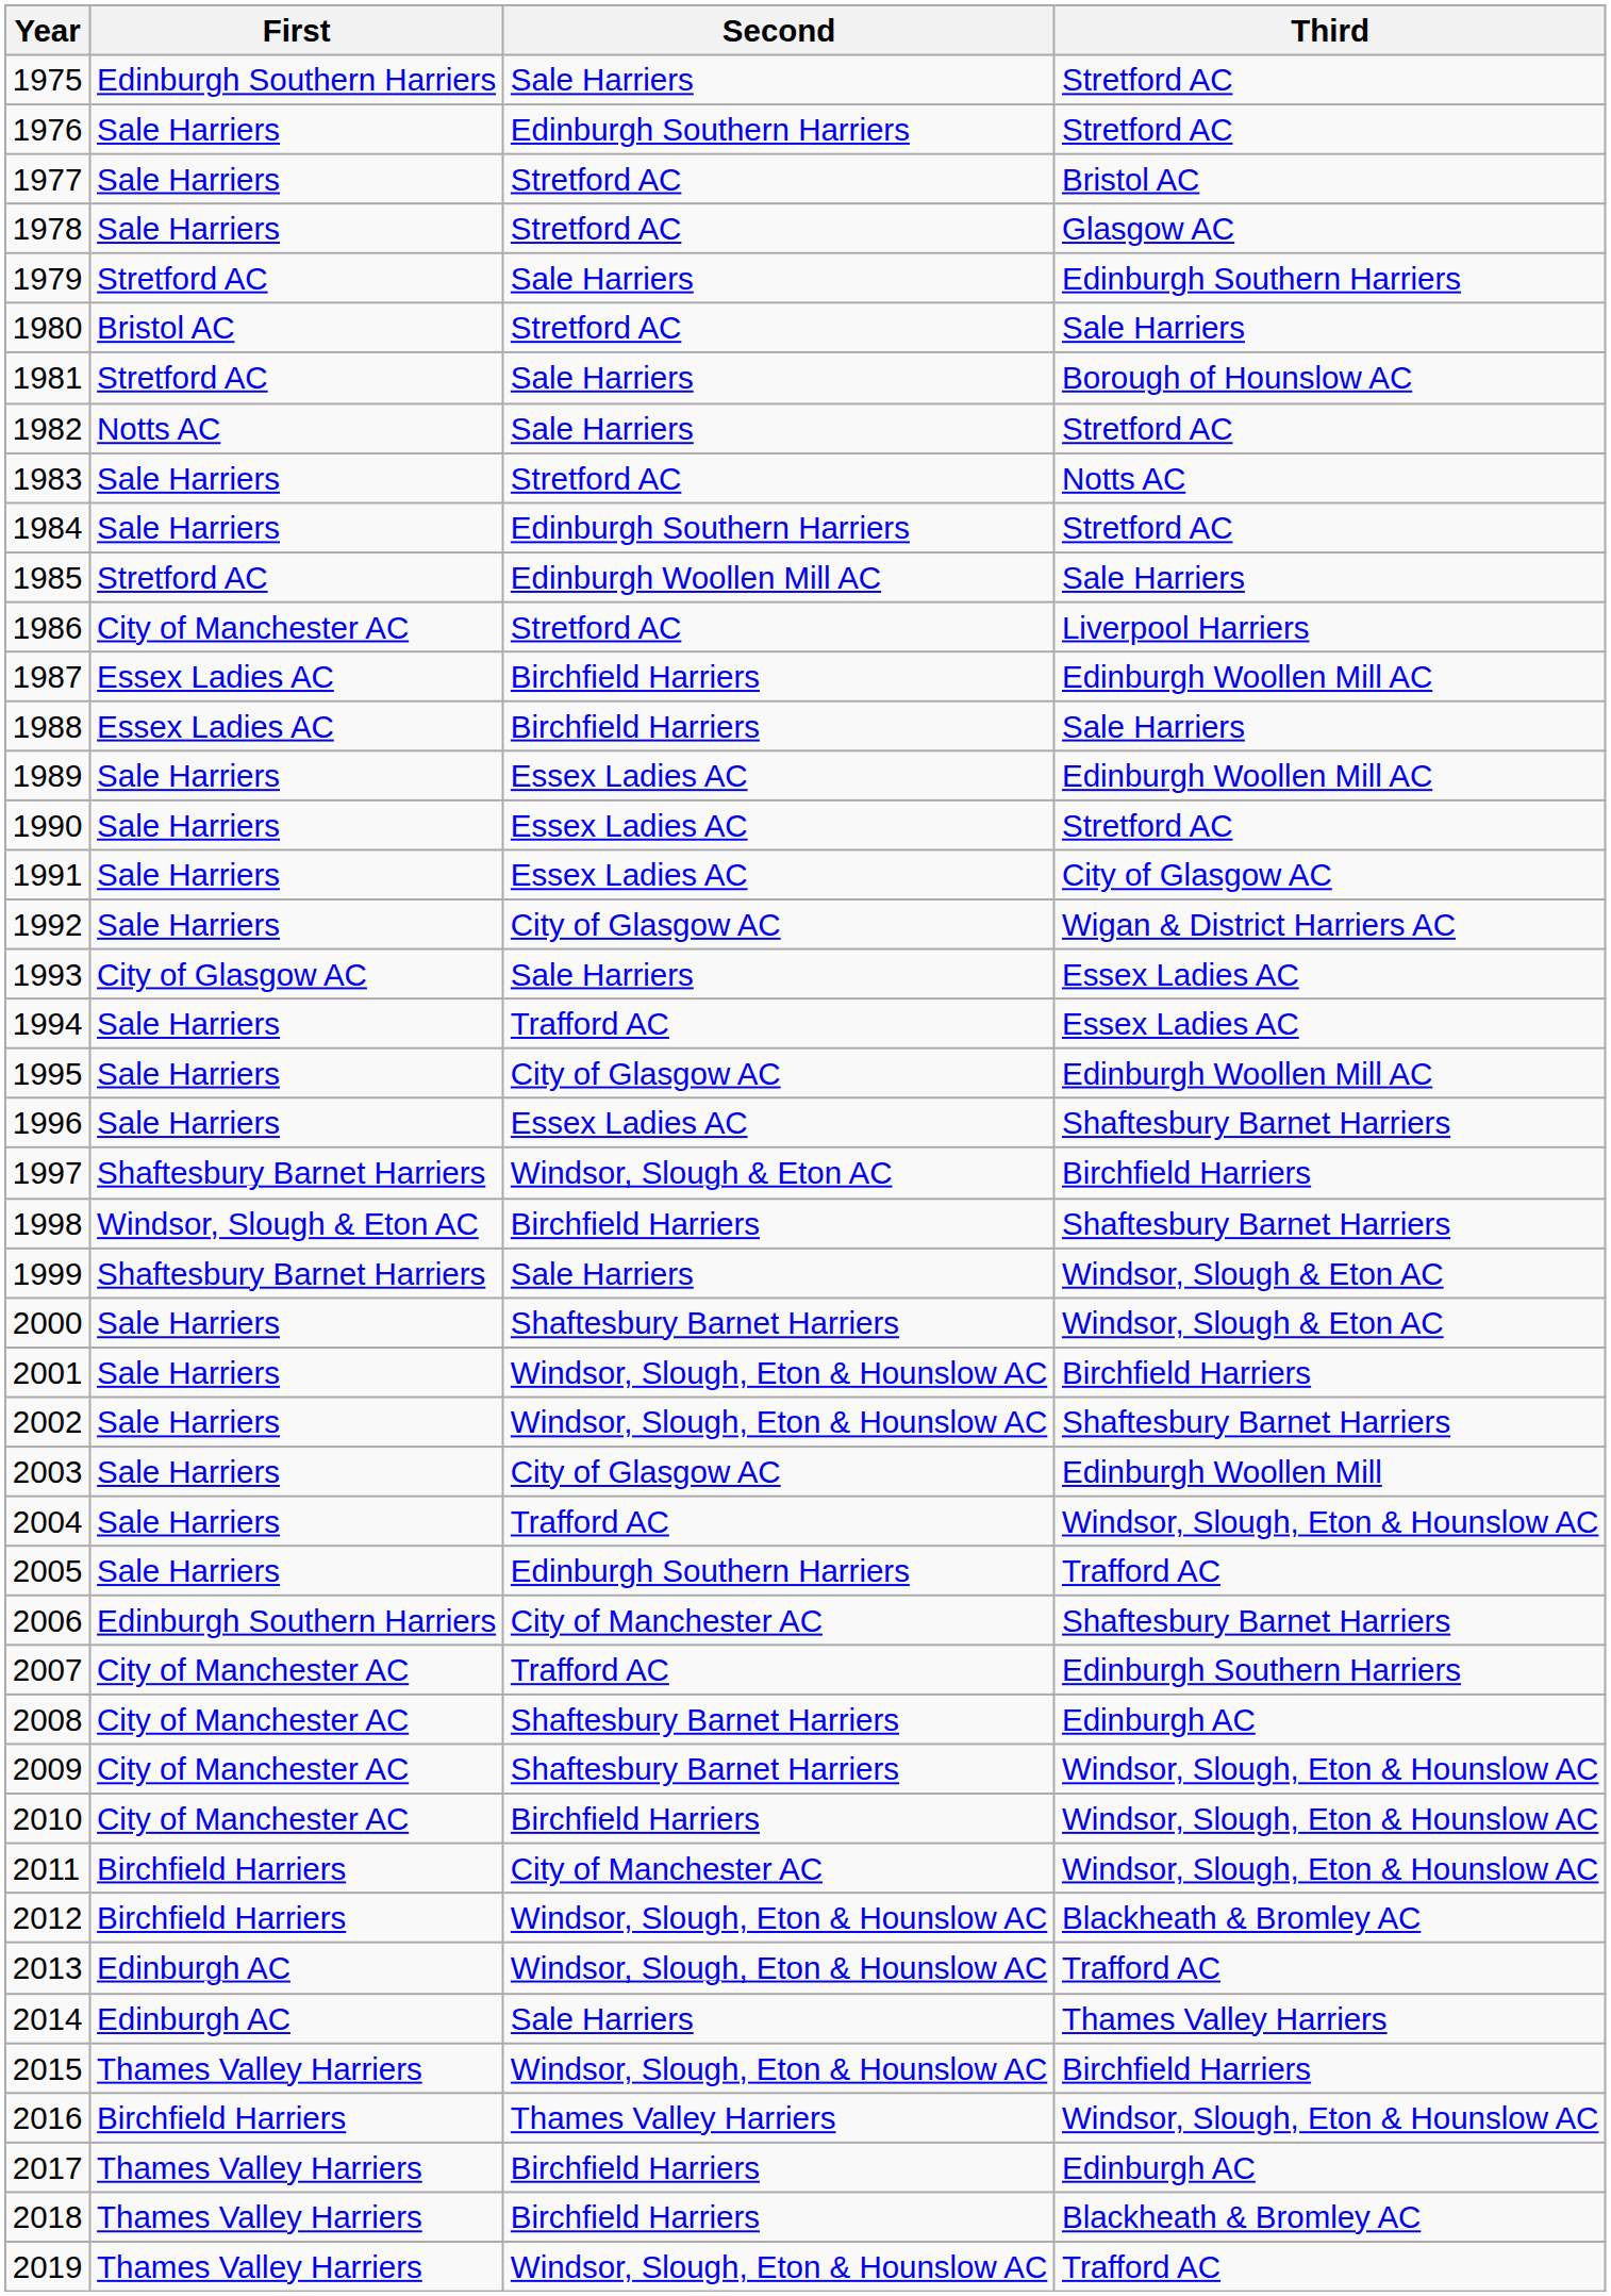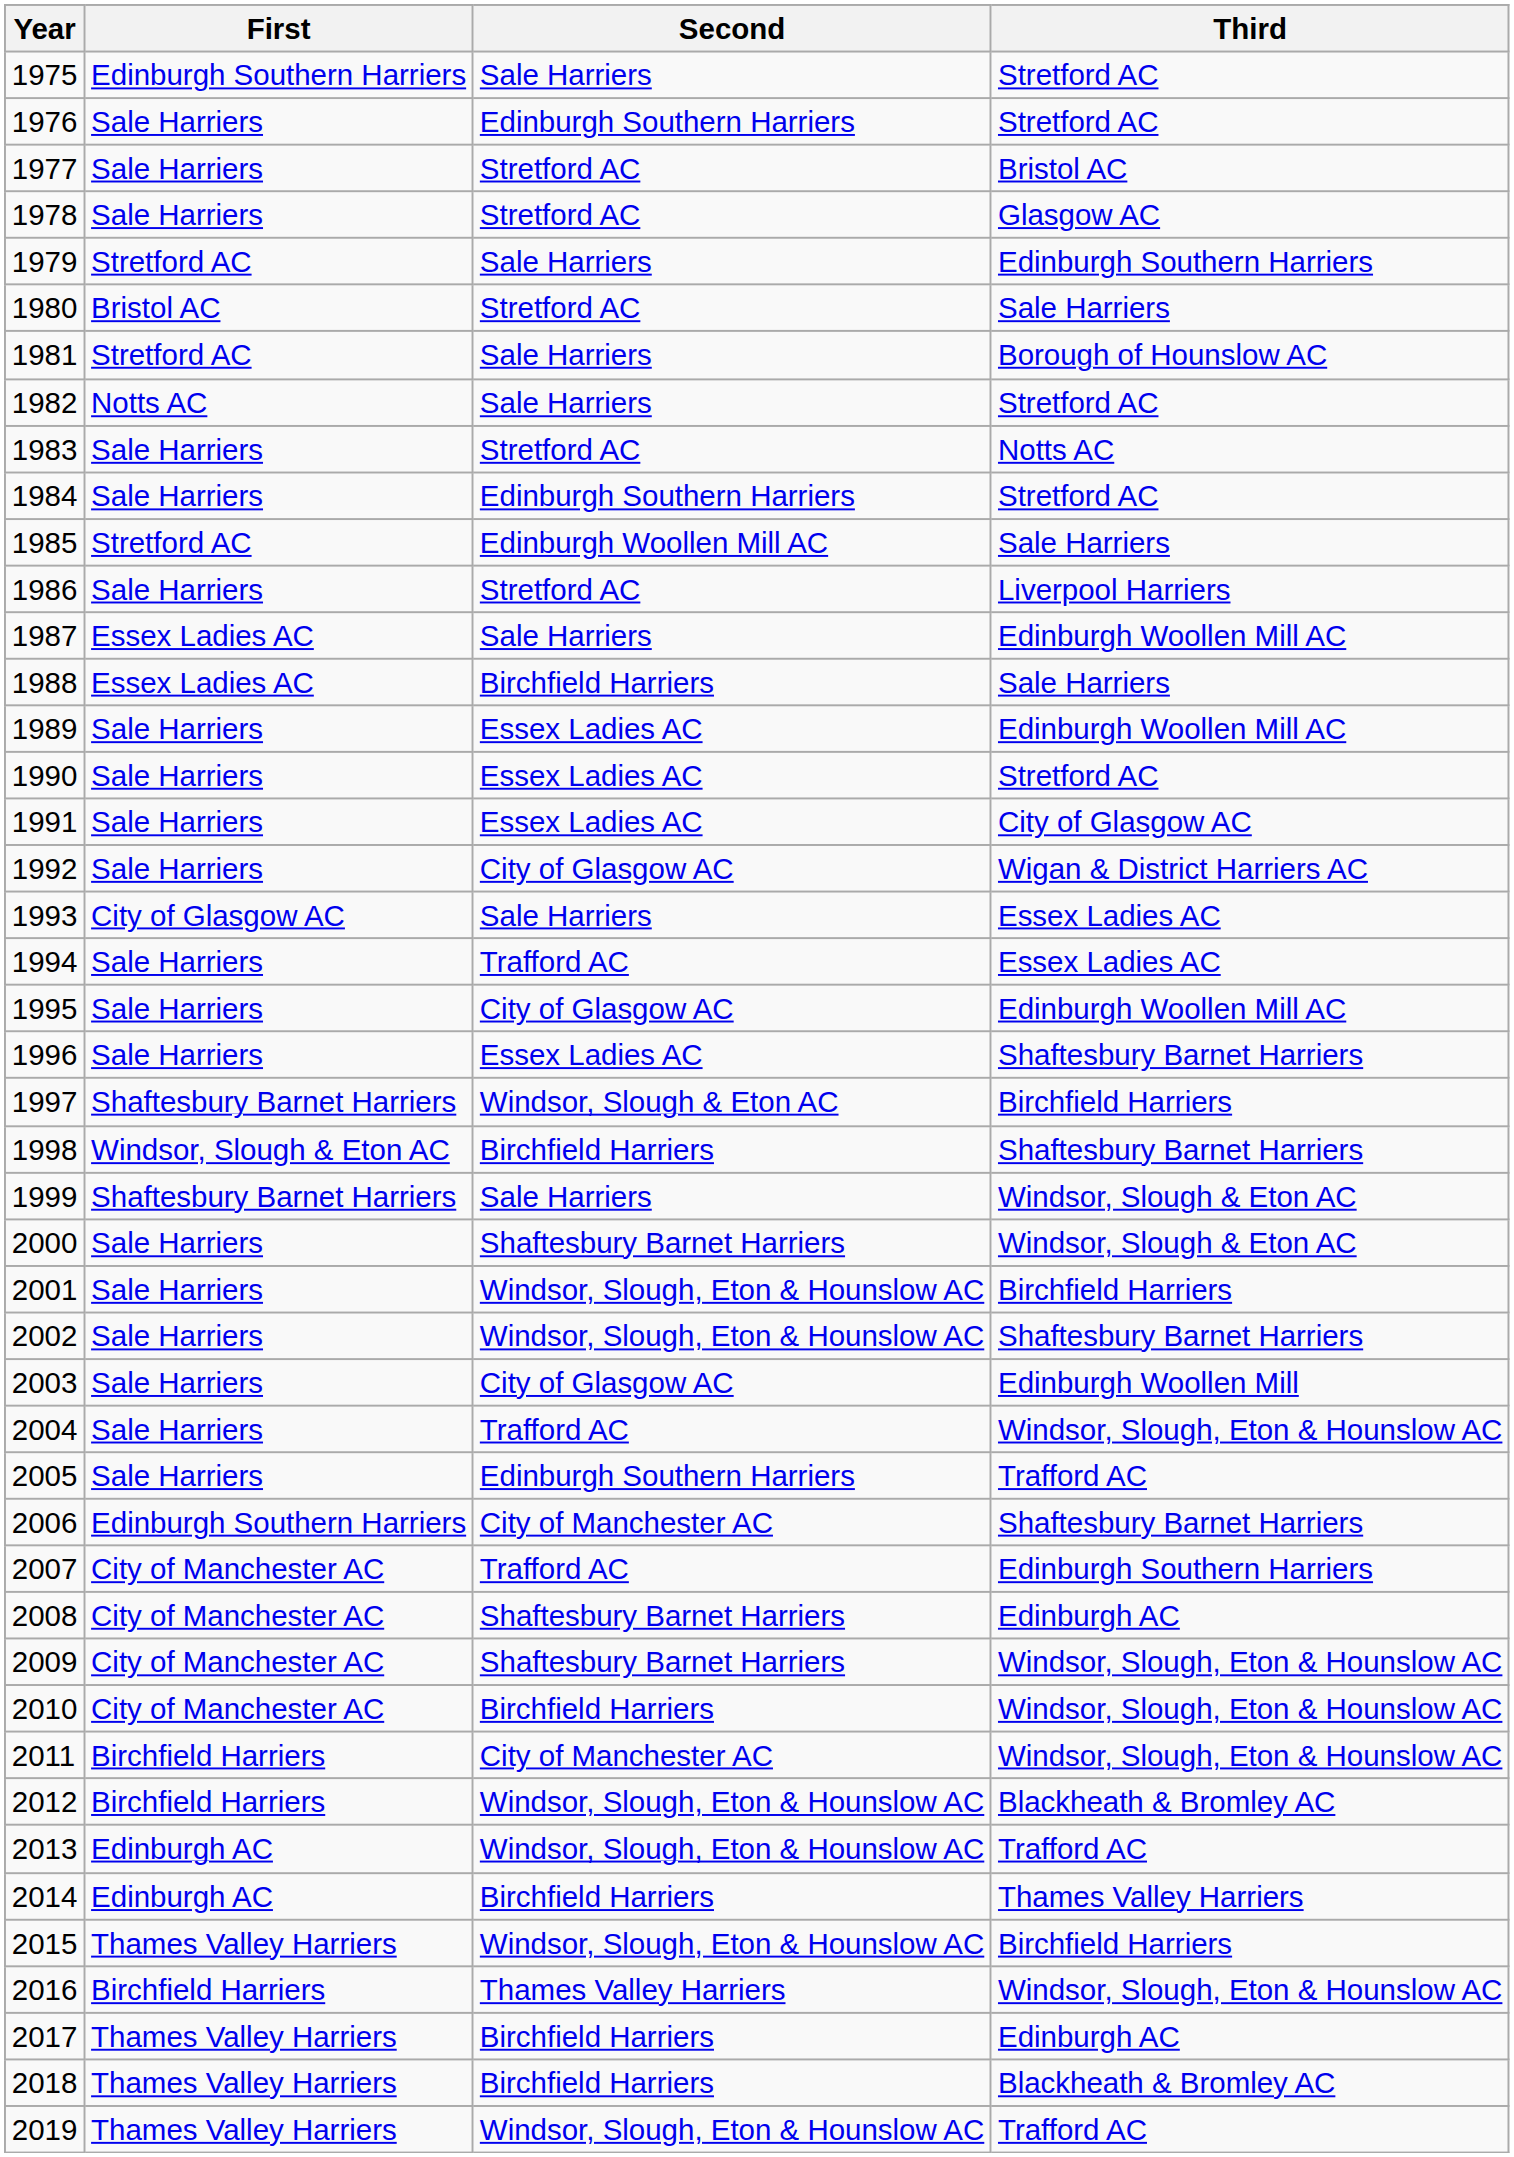1986 | First: City of Manchester AC -> Sale Harriers
1987 | Second: Birchfield Harriers -> Sale Harriers
2014 | Second: Sale Harriers -> Birchfield Harriers
